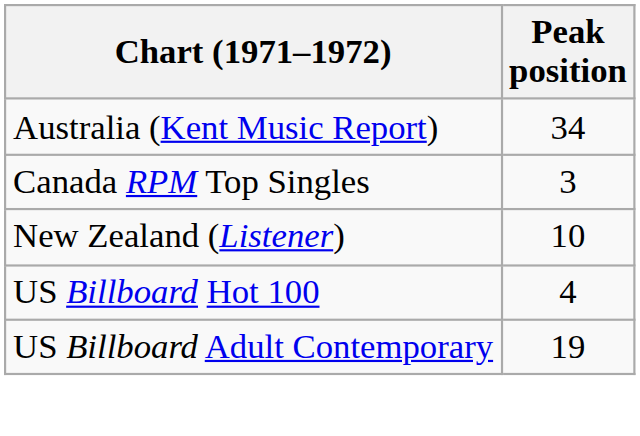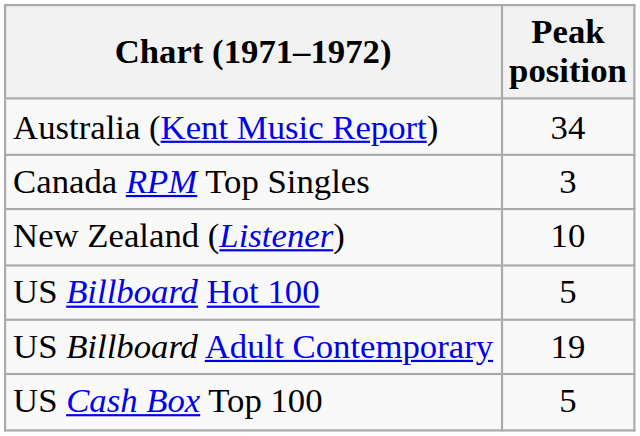US Billboard Hot 100 | Peak position: 4 -> 5
+ row: US Cash Box Top 100 | 5
